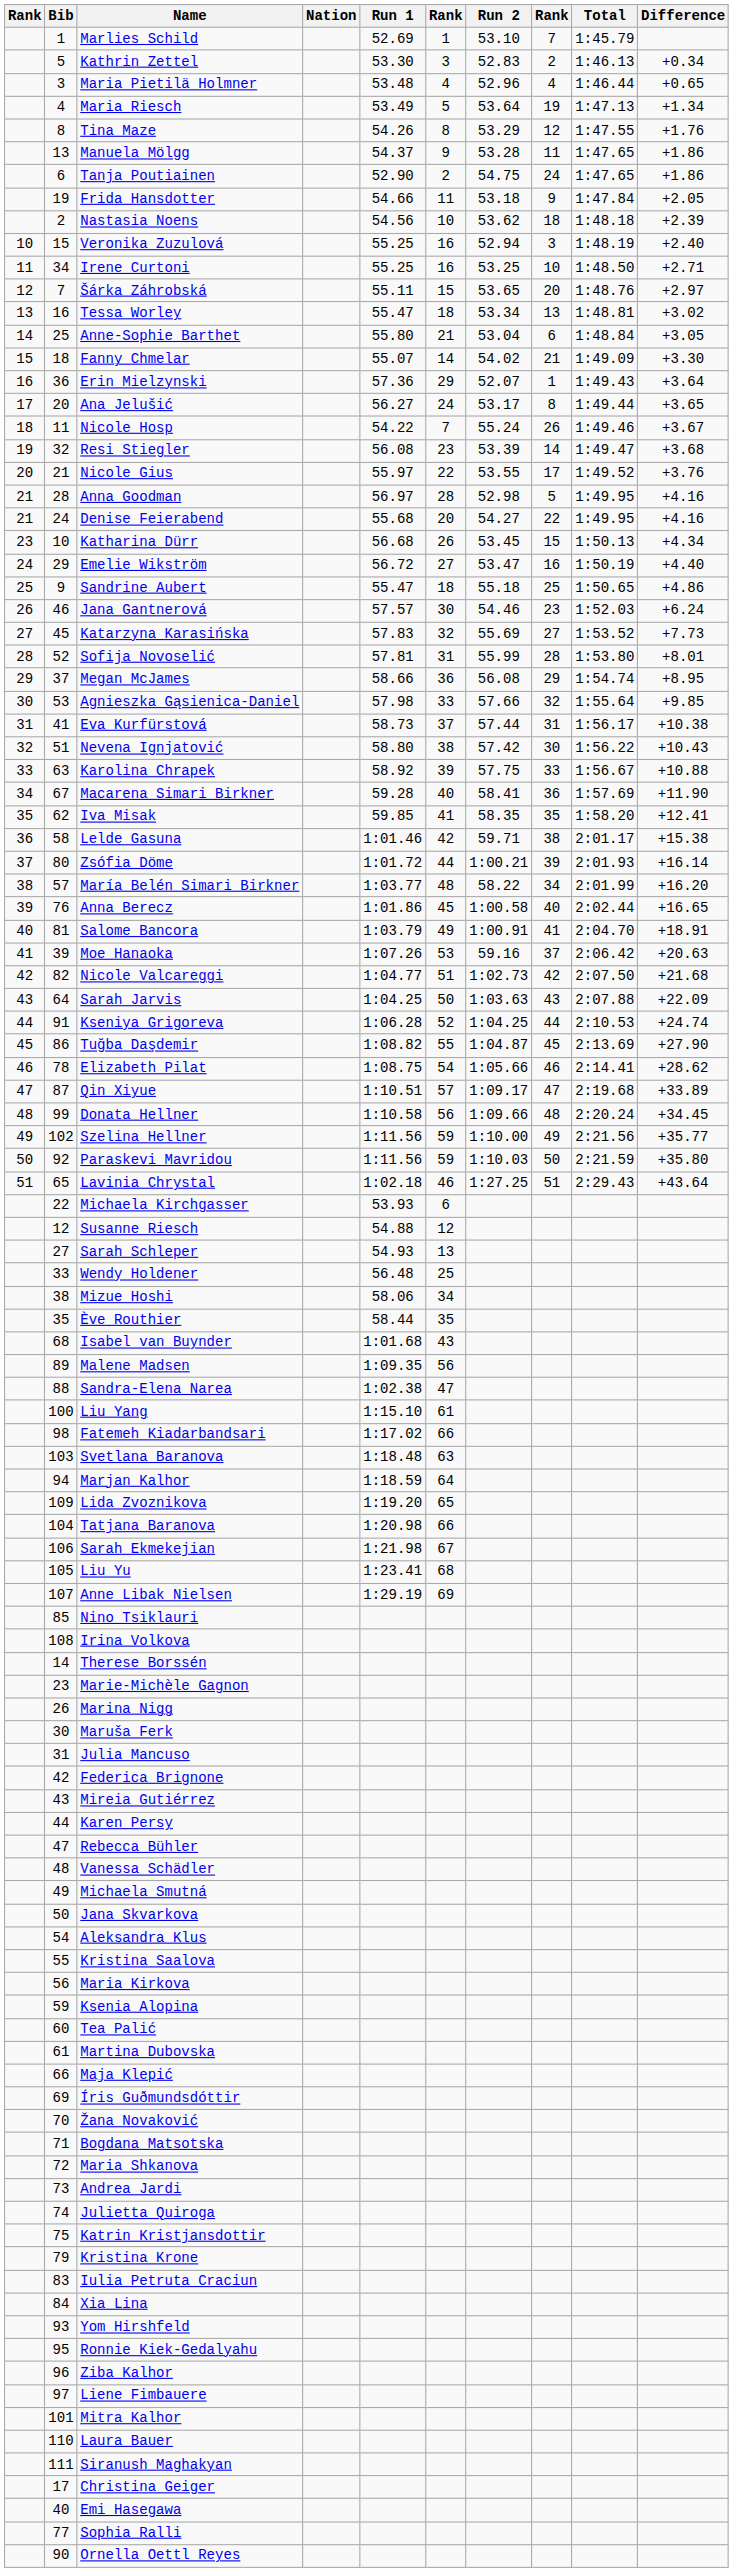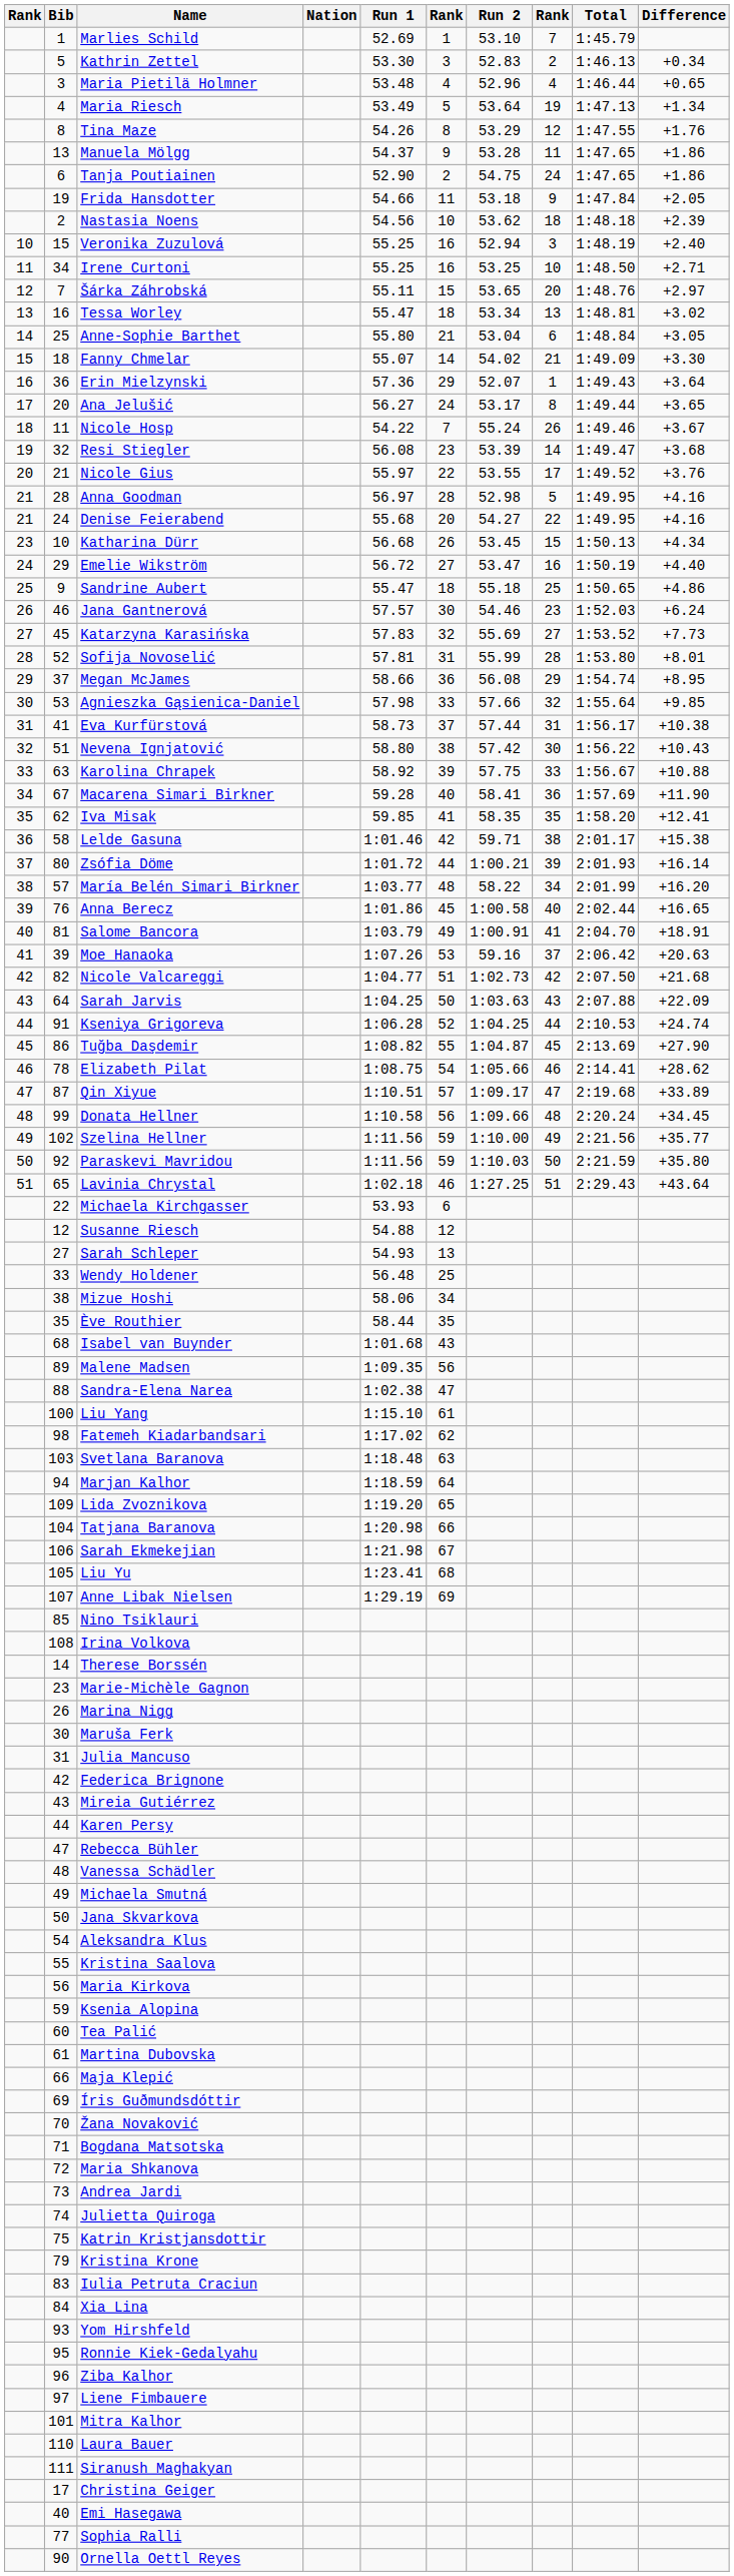Fatemeh Kiadarbandsari | column 6: 66 -> 62
